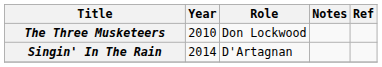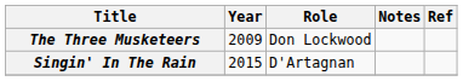The Three Musketeers | Year: 2010 -> 2009
Singin' In The Rain | Year: 2014 -> 2015
